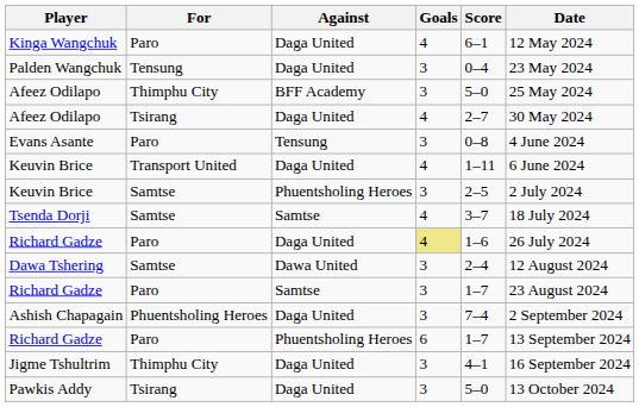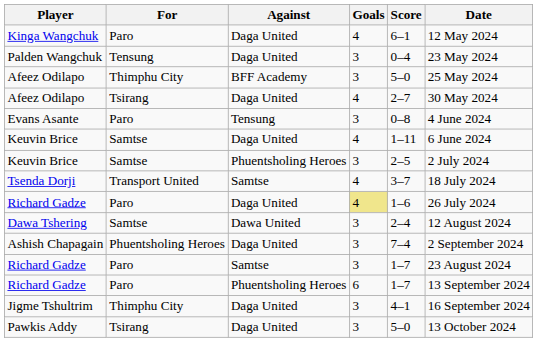Keuvin Brice / Daga United | For: Transport United -> Samtse
Tsenda Dorji | For: Samtse -> Transport United
rows swapped: Richard Gadze / Samtse <-> Ashish Chapagain
